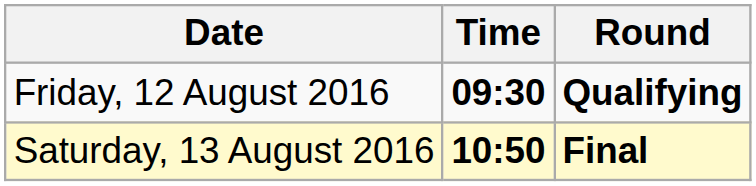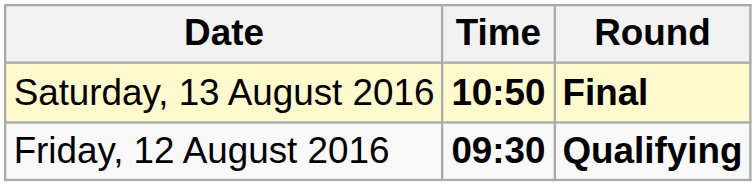rows swapped: Friday, 12 August 2016 <-> Saturday, 13 August 2016
